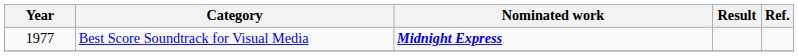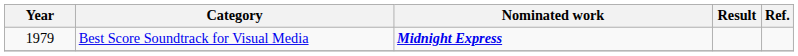Best Score Soundtrack for Visual Media | Year: 1977 -> 1979
